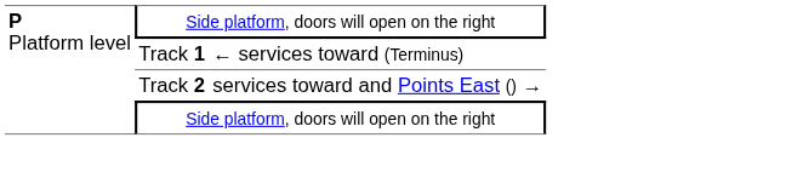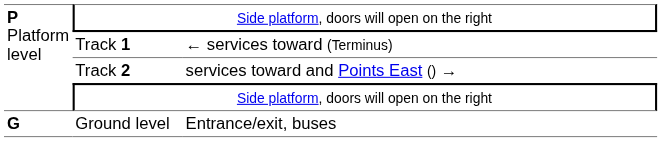+ row: G | Ground level | Entrance/exit, buses
